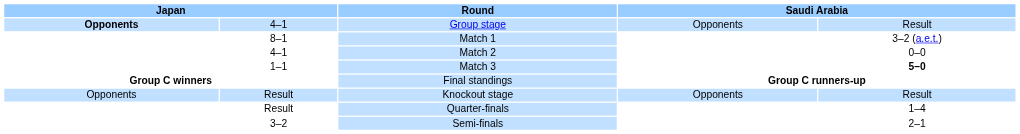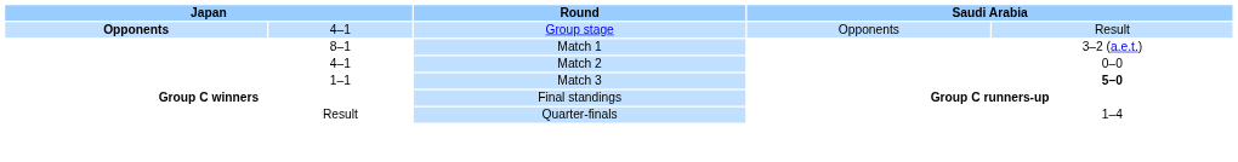- row: Opponents | Result | Knockout stage | Opponents | Result
- row: 3–2 | Semi-finals | 2–1
